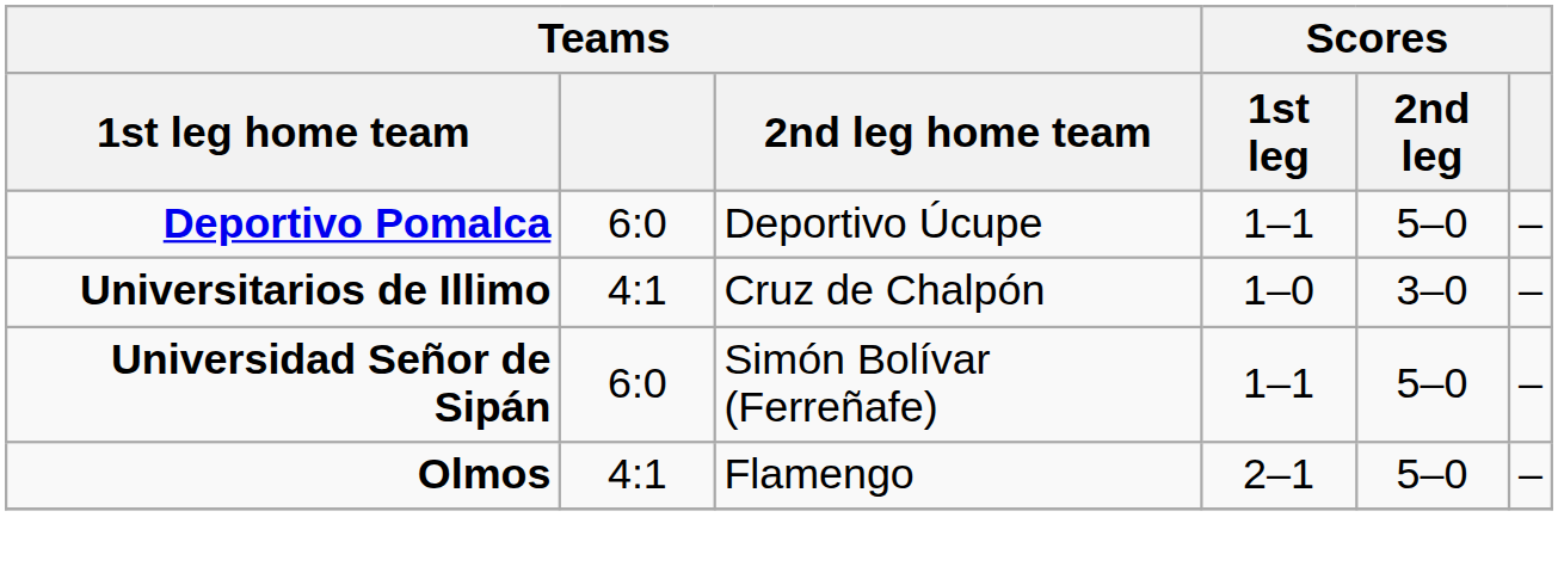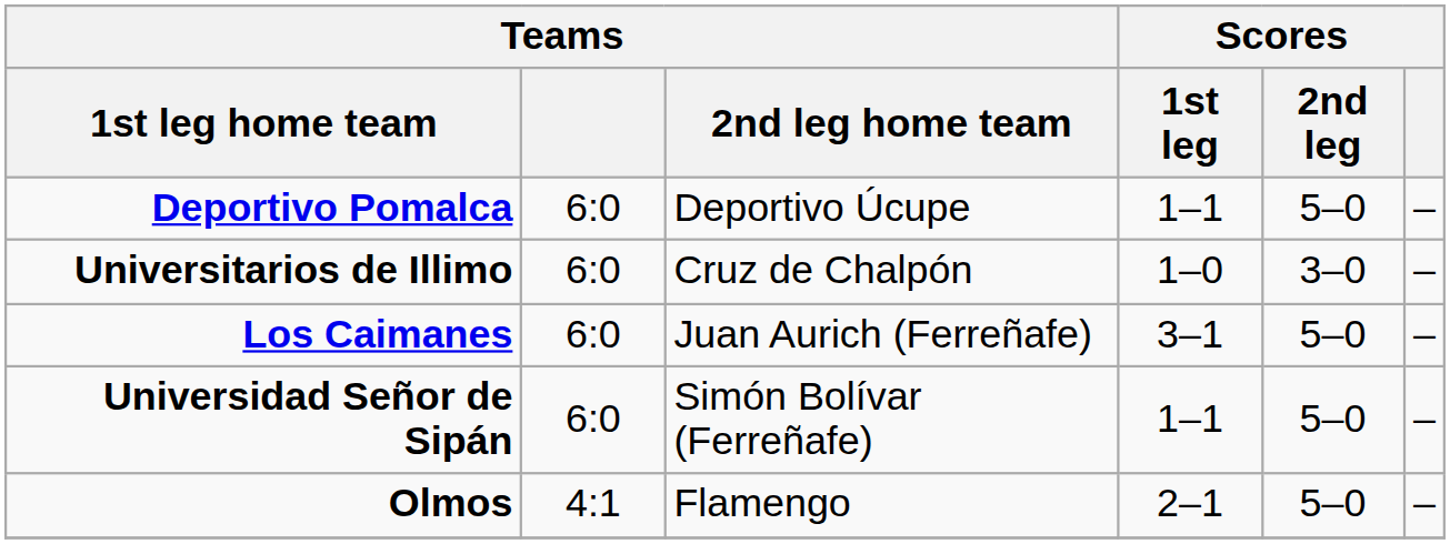Universitarios de Illimo | Teams: 4:1 -> 6:0
+ row: Los Caimanes | 6:0 | Juan Aurich (Ferreñafe) | 3–1 | 5–0 | –
